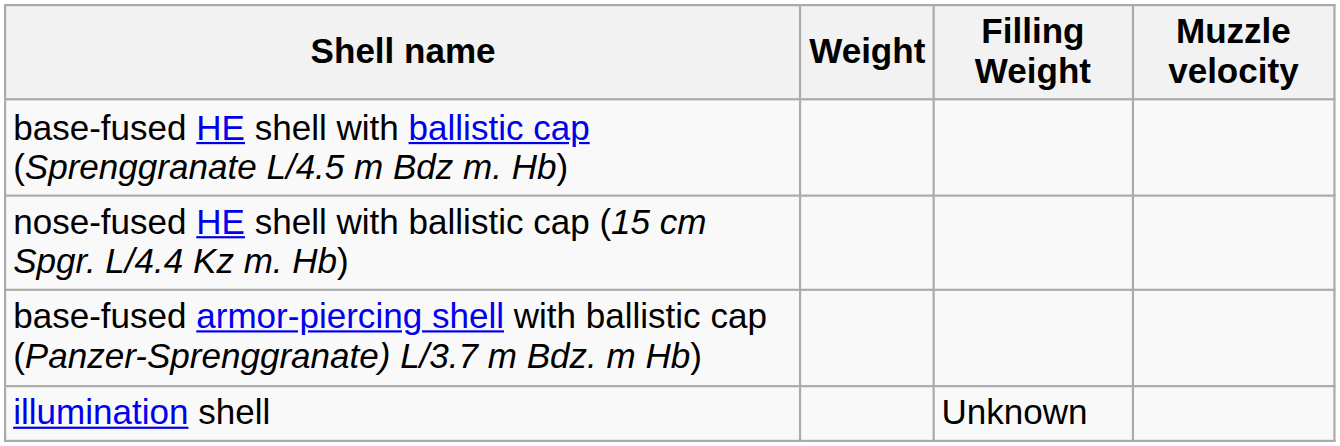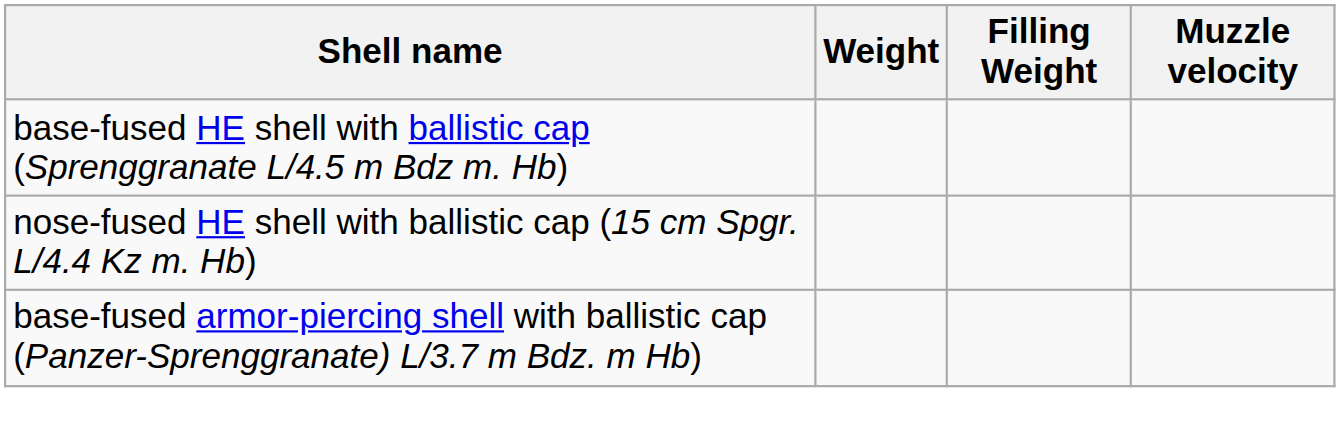- row: illumination shell | Unknown
